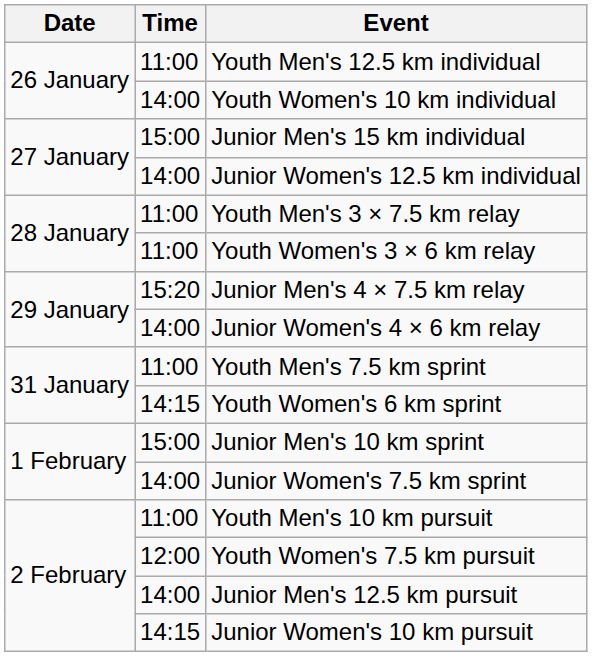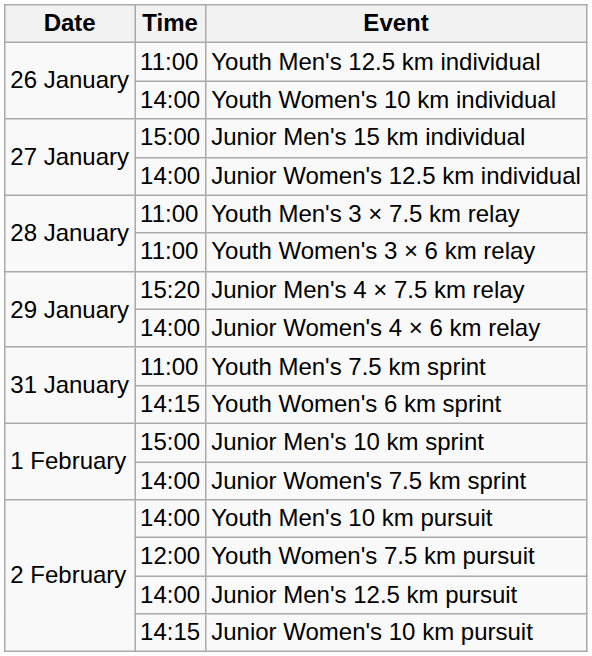Youth Men's 10 km pursuit | Time: 11:00 -> 14:00
